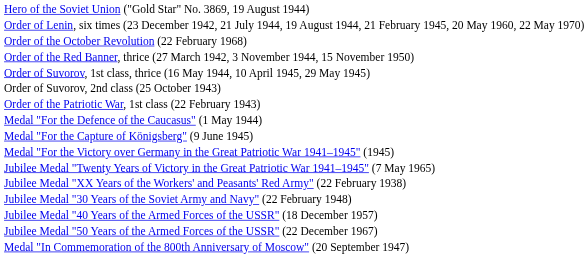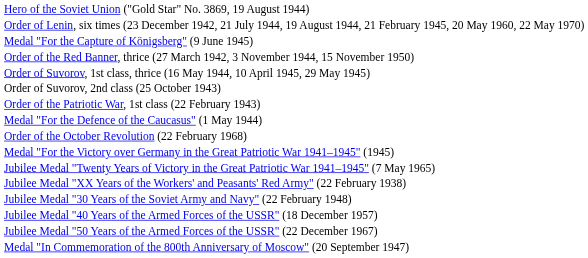rows swapped: Order of the October Revolution (22 February 1968) <-> Medal "For the Capture of Königsberg" (9 June 1945)
